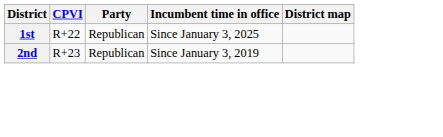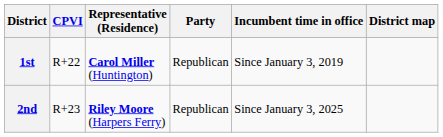+ column: Representative (Residence) | Carol Miller (Huntington) | Riley Moore (Harpers Ferry)
1st | Incumbent time in office: Since January 3, 2025 -> Since January 3, 2019
2nd | Incumbent time in office: Since January 3, 2019 -> Since January 3, 2025
